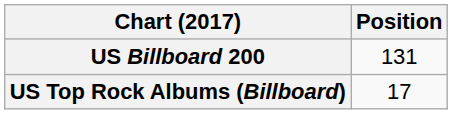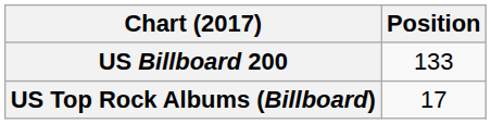US Billboard 200 | Position: 131 -> 133
